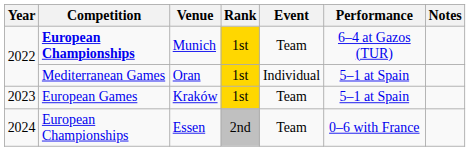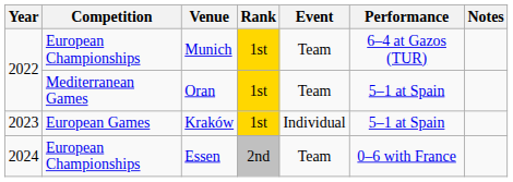Munich | Competition: bold -> normal
Oran | Event: Individual -> Team
Kraków | Event: Team -> Individual
